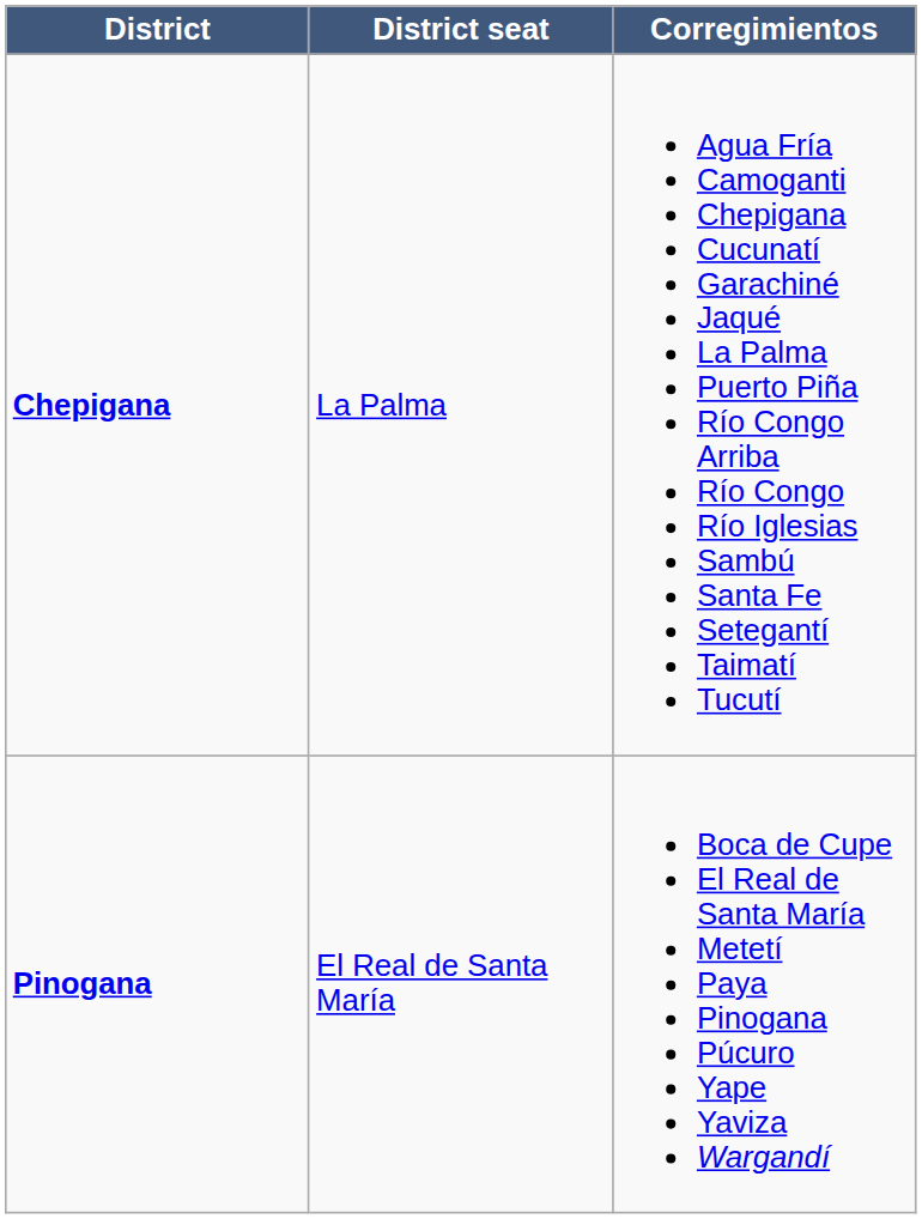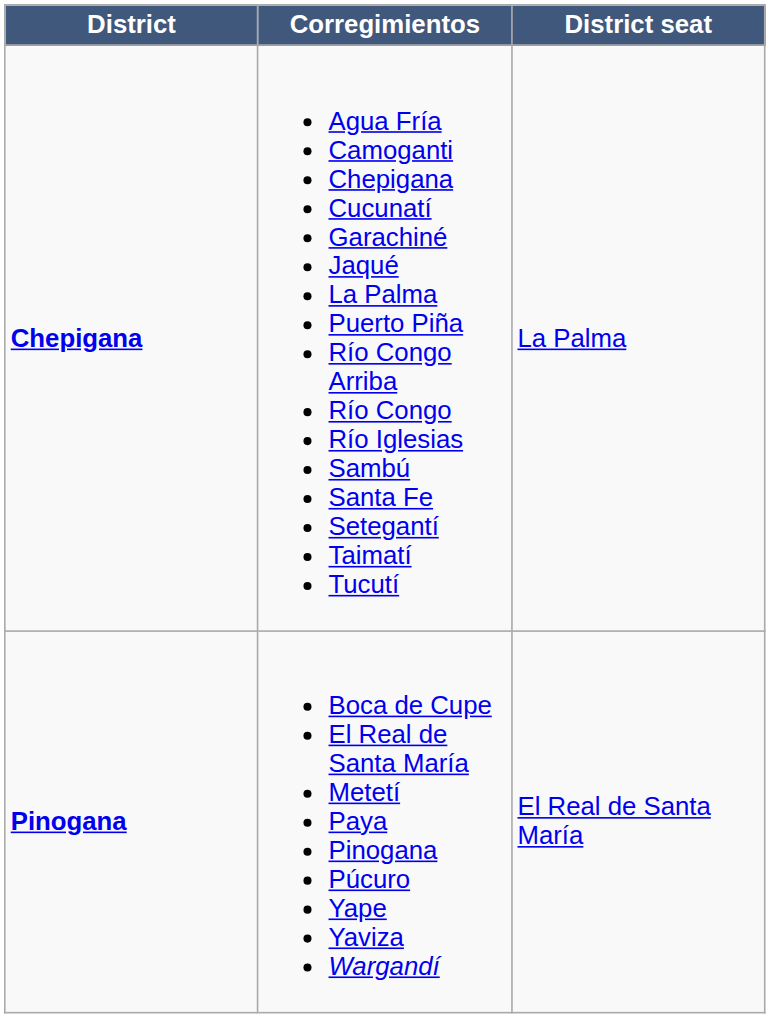columns swapped: Corregimientos <-> District seat
